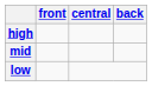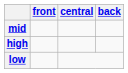rows swapped: high <-> mid
